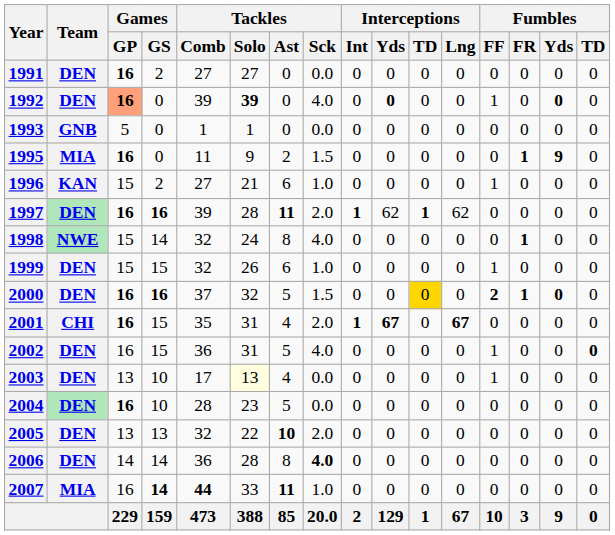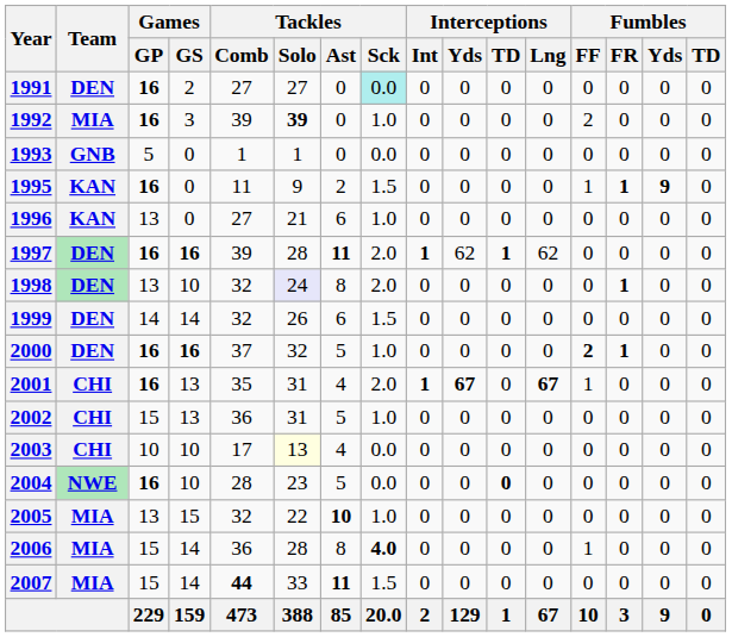1991 | Tackles / Sck: no background -> paleturquoise background
1992 | Team: DEN -> MIA
1992 | Games / GP: lightsalmon background -> no background
1992 | Games / GS: 0 -> 3
1992 | Tackles / Sck: 4.0 -> 1.0
1992 | Interceptions / Yds: bold -> normal
1992 | Fumbles / FF: 1 -> 2
1992 | Fumbles / Yds: bold -> normal
1995 | Team: MIA -> KAN
1995 | Fumbles / FF: 0 -> 1
1996 | Games / GP: 15 -> 13
1996 | Games / GS: 2 -> 0
1996 | Fumbles / FF: 1 -> 0
1998 | Team: NWE -> DEN
1998 | Games / GP: 15 -> 13
1998 | Games / GS: 14 -> 10
1998 | Tackles / Solo: no background -> lavender background
1998 | Tackles / Sck: 4.0 -> 2.0
1999 | Games / GP: 15 -> 14
1999 | Games / GS: 15 -> 14
1999 | Tackles / Sck: 1.0 -> 1.5
1999 | Fumbles / FF: 1 -> 0
2000 | Tackles / Sck: 1.5 -> 1.0
2000 | Interceptions / TD: gold background -> no background
2000 | Fumbles / Yds: bold -> normal
2001 | Games / GS: 15 -> 13
2001 | Fumbles / FF: 0 -> 1
2002 | Team: DEN -> CHI
2002 | Games / GP: 16 -> 15
2002 | Games / GS: 15 -> 13
2002 | Tackles / Sck: 4.0 -> 1.0
2002 | Fumbles / FF: 1 -> 0
2002 | Fumbles / TD: bold -> normal
2003 | Team: DEN -> CHI
2003 | Games / GP: 13 -> 10
2003 | Fumbles / FF: 1 -> 0
2004 | Team: DEN -> NWE
2004 | Interceptions / TD: normal -> bold
2005 | Team: DEN -> MIA
2005 | Games / GS: 13 -> 15
2005 | Tackles / Sck: 2.0 -> 1.0
2006 | Team: DEN -> MIA
2006 | Games / GP: 14 -> 15
2006 | Fumbles / FF: 0 -> 1
2007 | Games / GP: 16 -> 15
2007 | Games / GS: bold -> normal
2007 | Tackles / Sck: 1.0 -> 1.5
